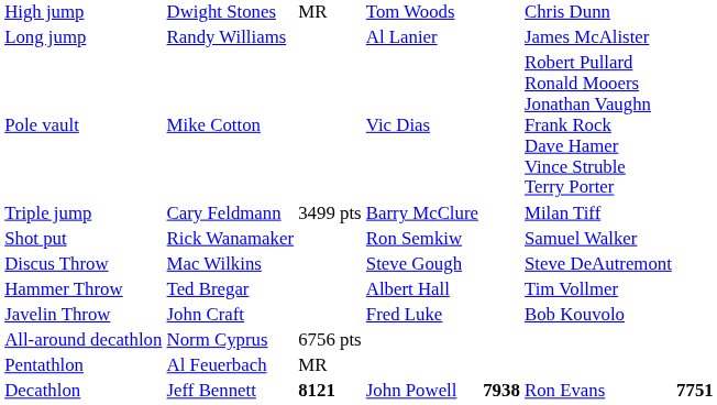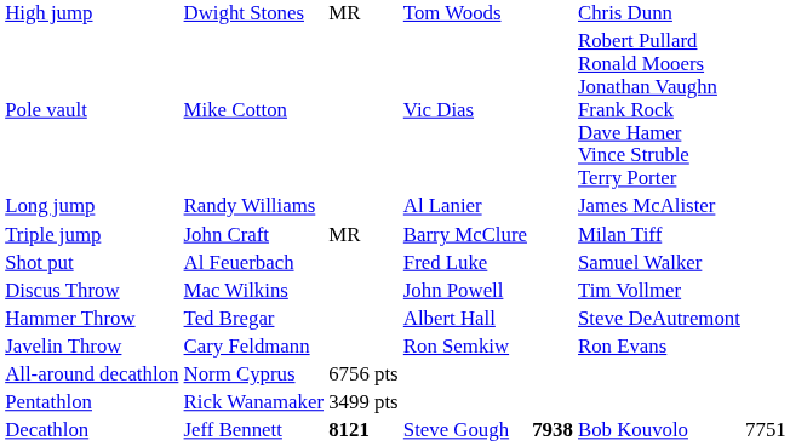rows swapped: Pole vault <-> Long jump
Triple jump | column 2: Cary Feldmann -> John Craft
Triple jump | column 3: 3499 pts -> MR
Shot put | column 2: Rick Wanamaker -> Al Feuerbach
Shot put | column 4: Ron Semkiw -> Fred Luke
Discus Throw | column 4: Steve Gough -> John Powell
Discus Throw | column 6: Steve DeAutremont -> Tim Vollmer
Hammer Throw | column 6: Tim Vollmer -> Steve DeAutremont
Javelin Throw | column 2: John Craft -> Cary Feldmann
Javelin Throw | column 4: Fred Luke -> Ron Semkiw
Javelin Throw | column 6: Bob Kouvolo -> Ron Evans
Pentathlon | column 2: Al Feuerbach -> Rick Wanamaker
Pentathlon | column 3: MR -> 3499 pts
Decathlon | column 4: John Powell -> Steve Gough
Decathlon | column 6: Ron Evans -> Bob Kouvolo
Decathlon | column 7: bold -> normal
